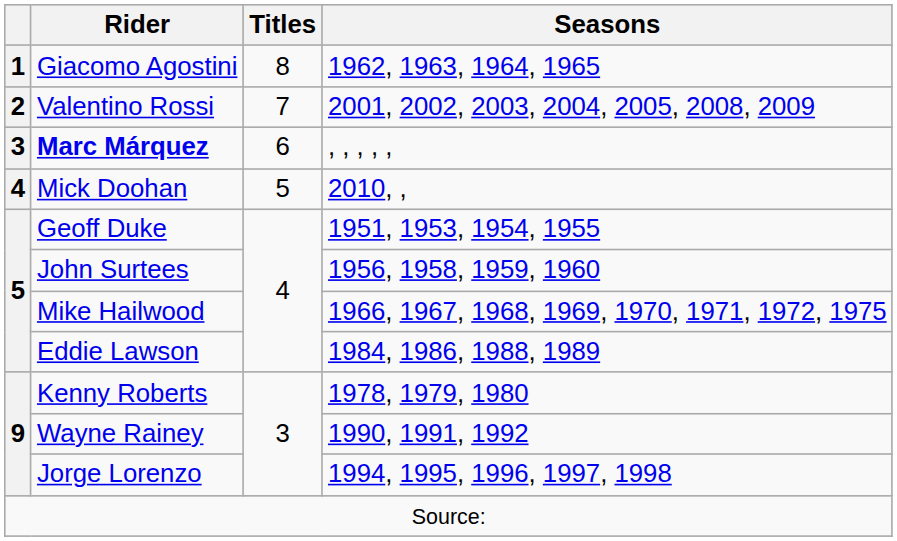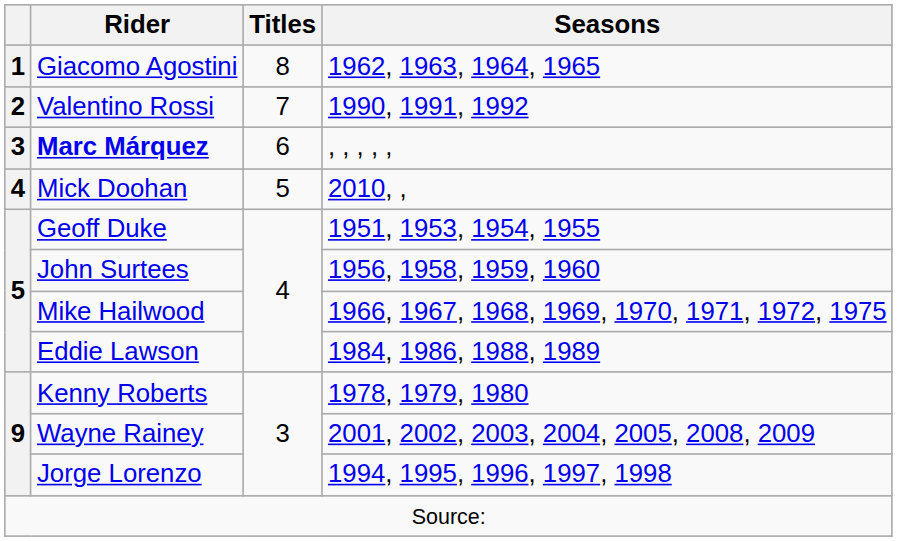Valentino Rossi | Seasons: 2001, 2002, 2003, 2004, 2005, 2008, 2009 -> 1990, 1991, 1992
Wayne Rainey | Seasons: 1990, 1991, 1992 -> 2001, 2002, 2003, 2004, 2005, 2008, 2009
